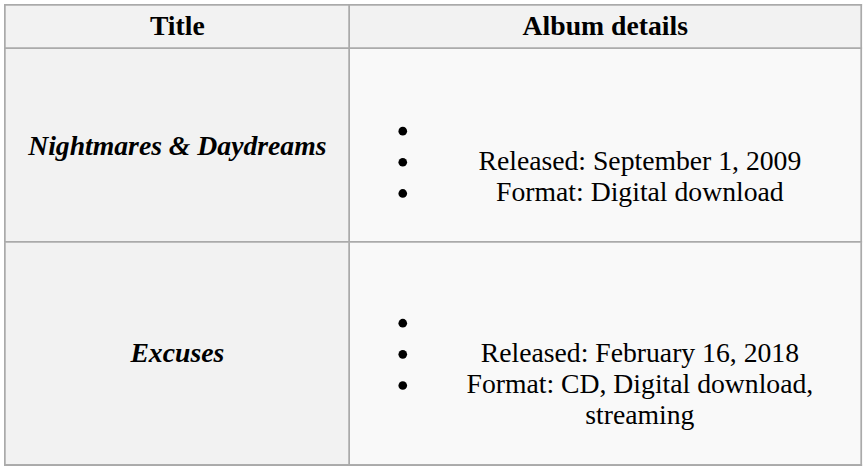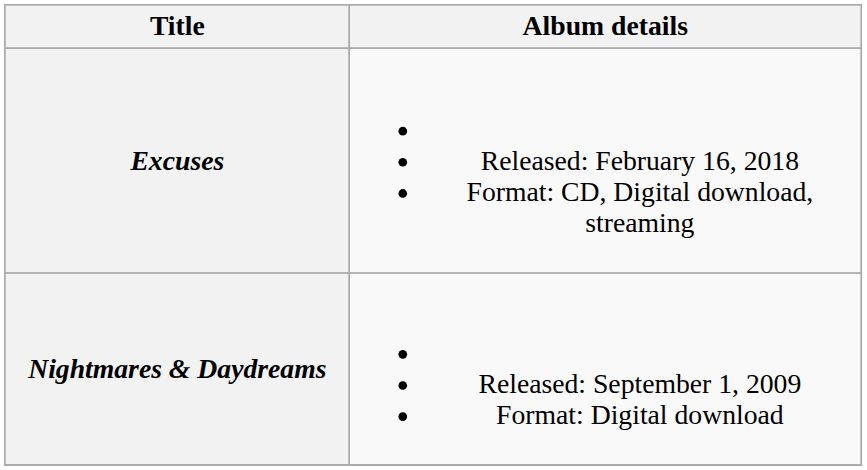rows swapped: Nightmares & Daydreams <-> Excuses
